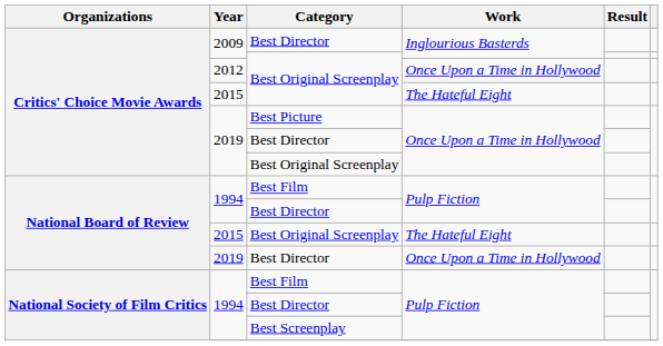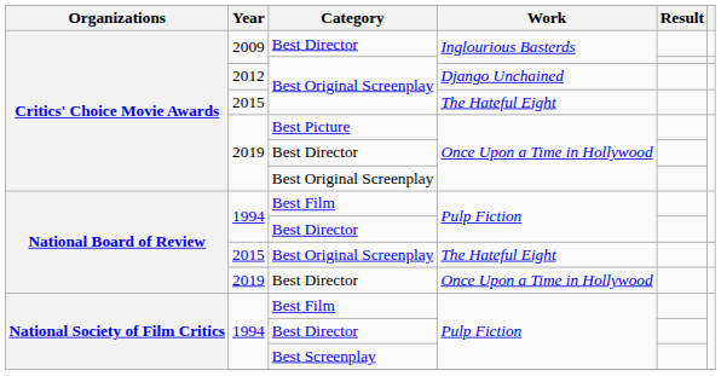2012 | Work: Once Upon a Time in Hollywood -> Django Unchained
